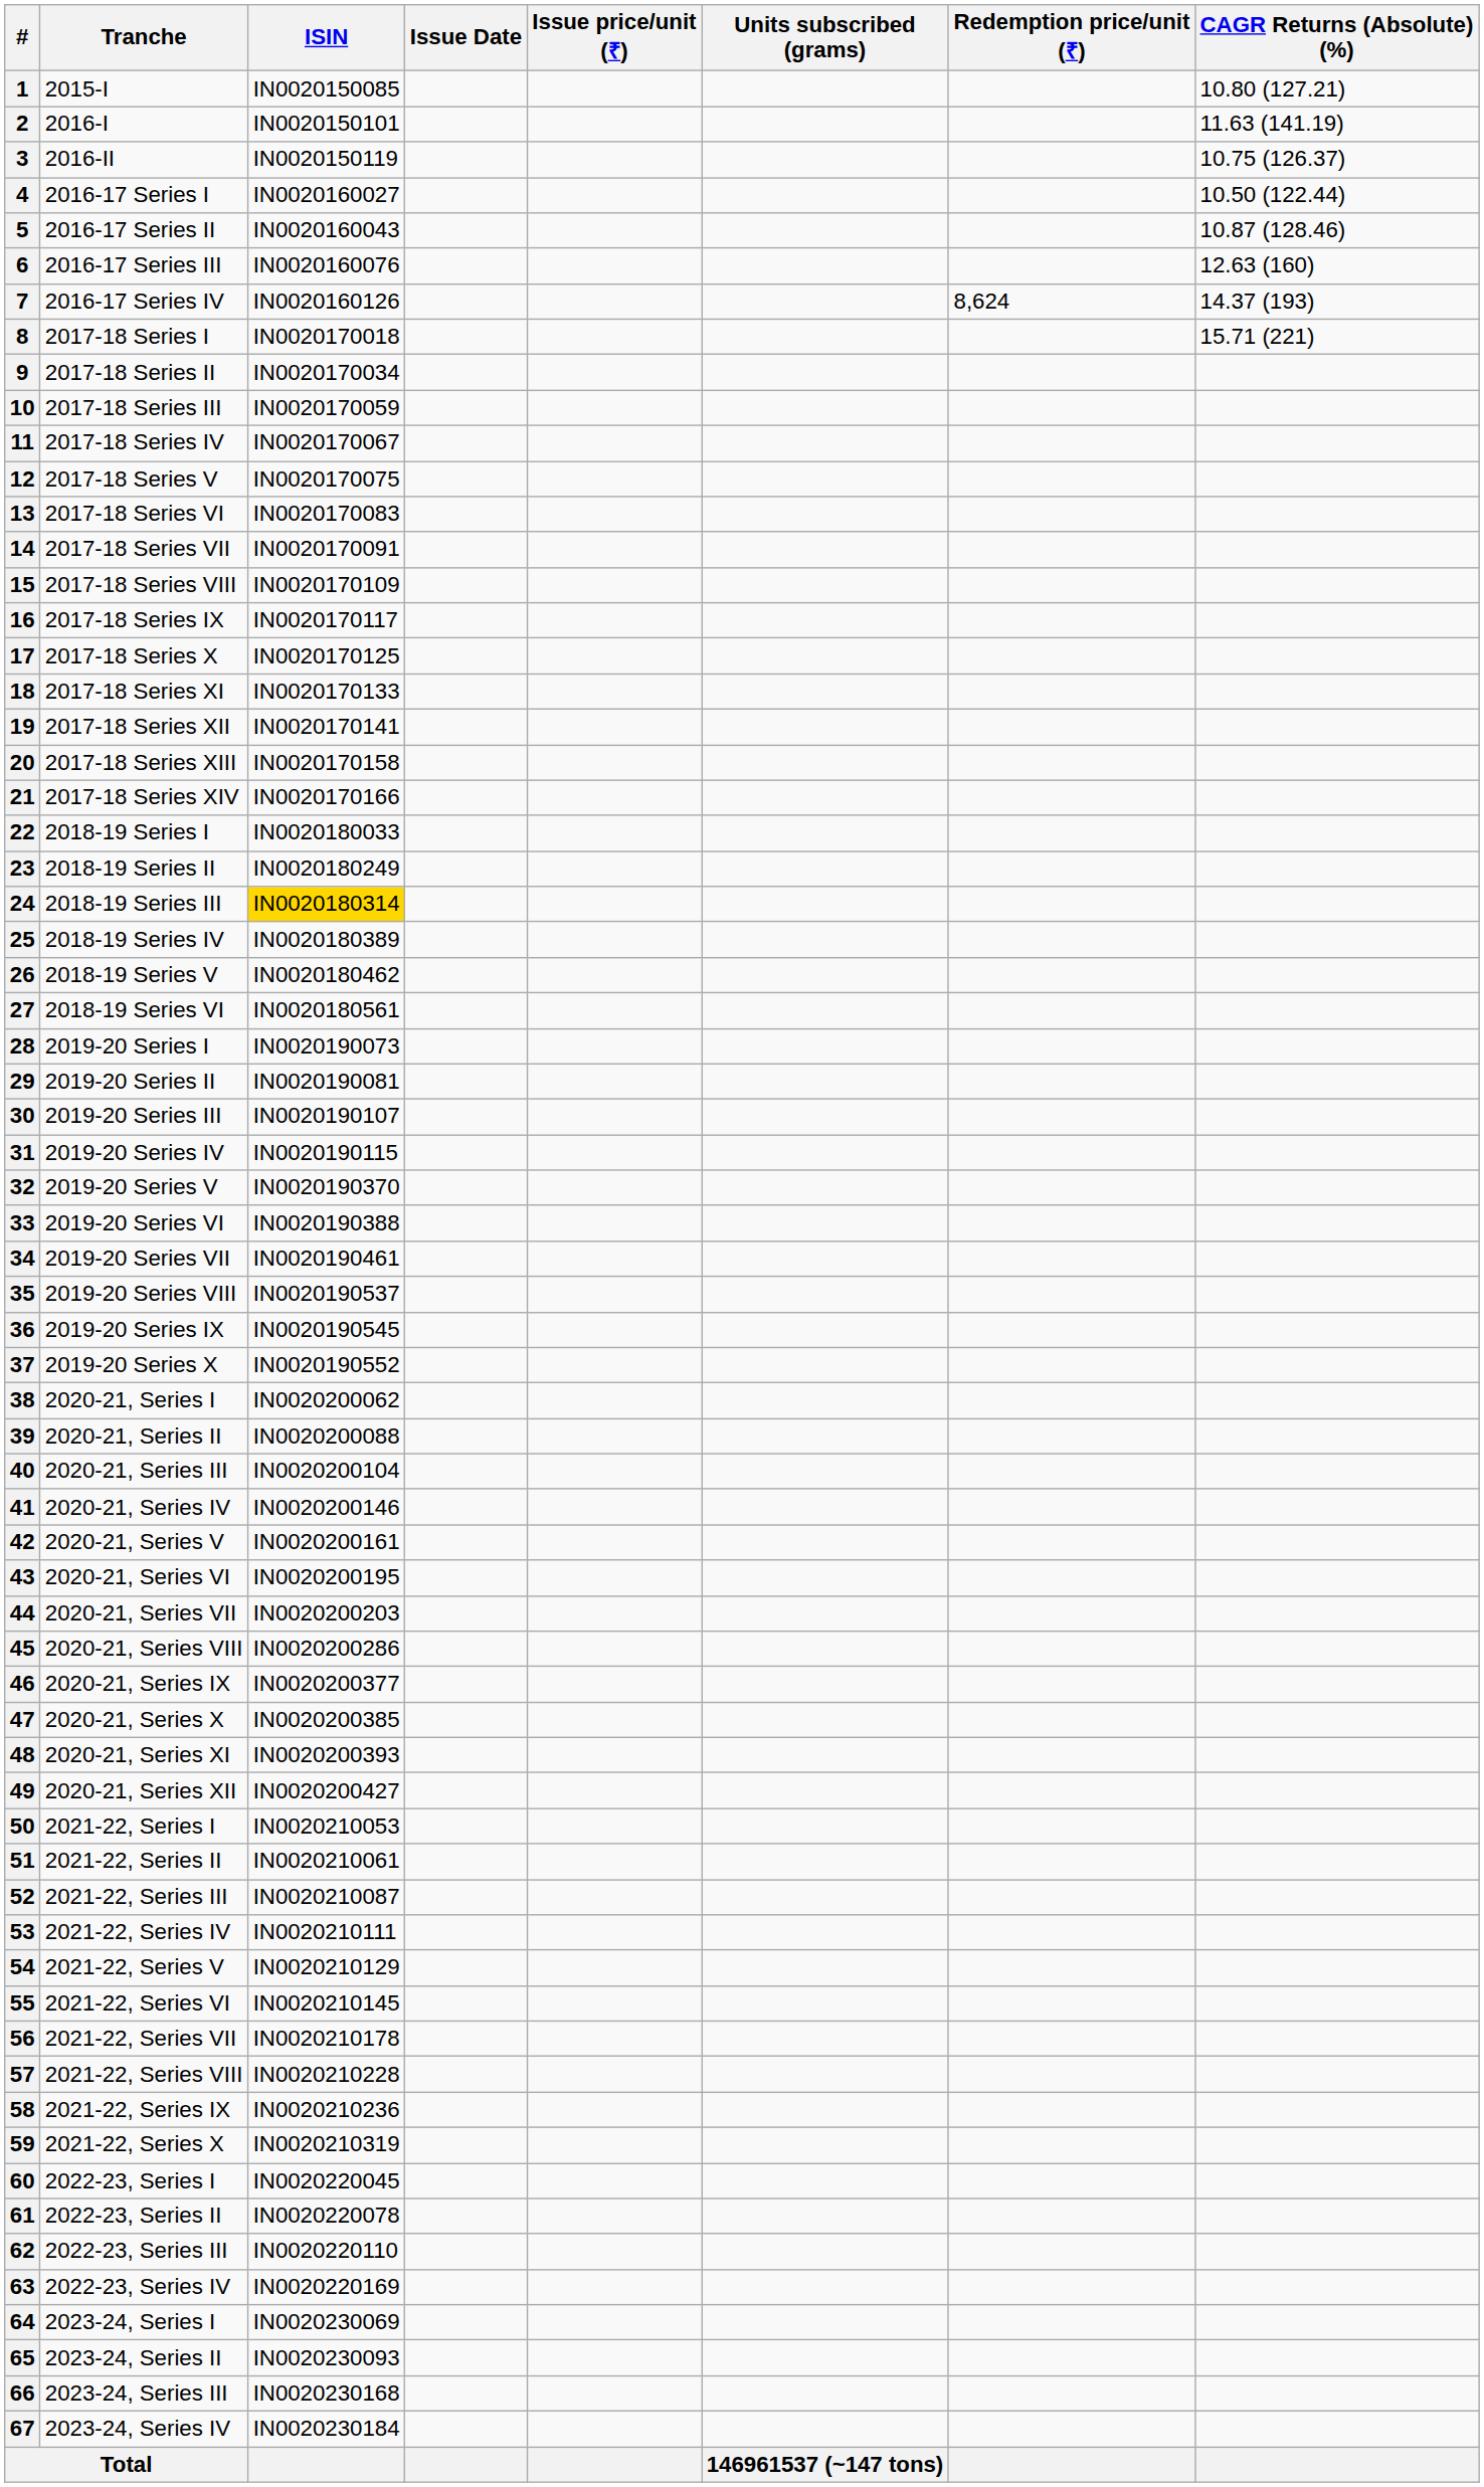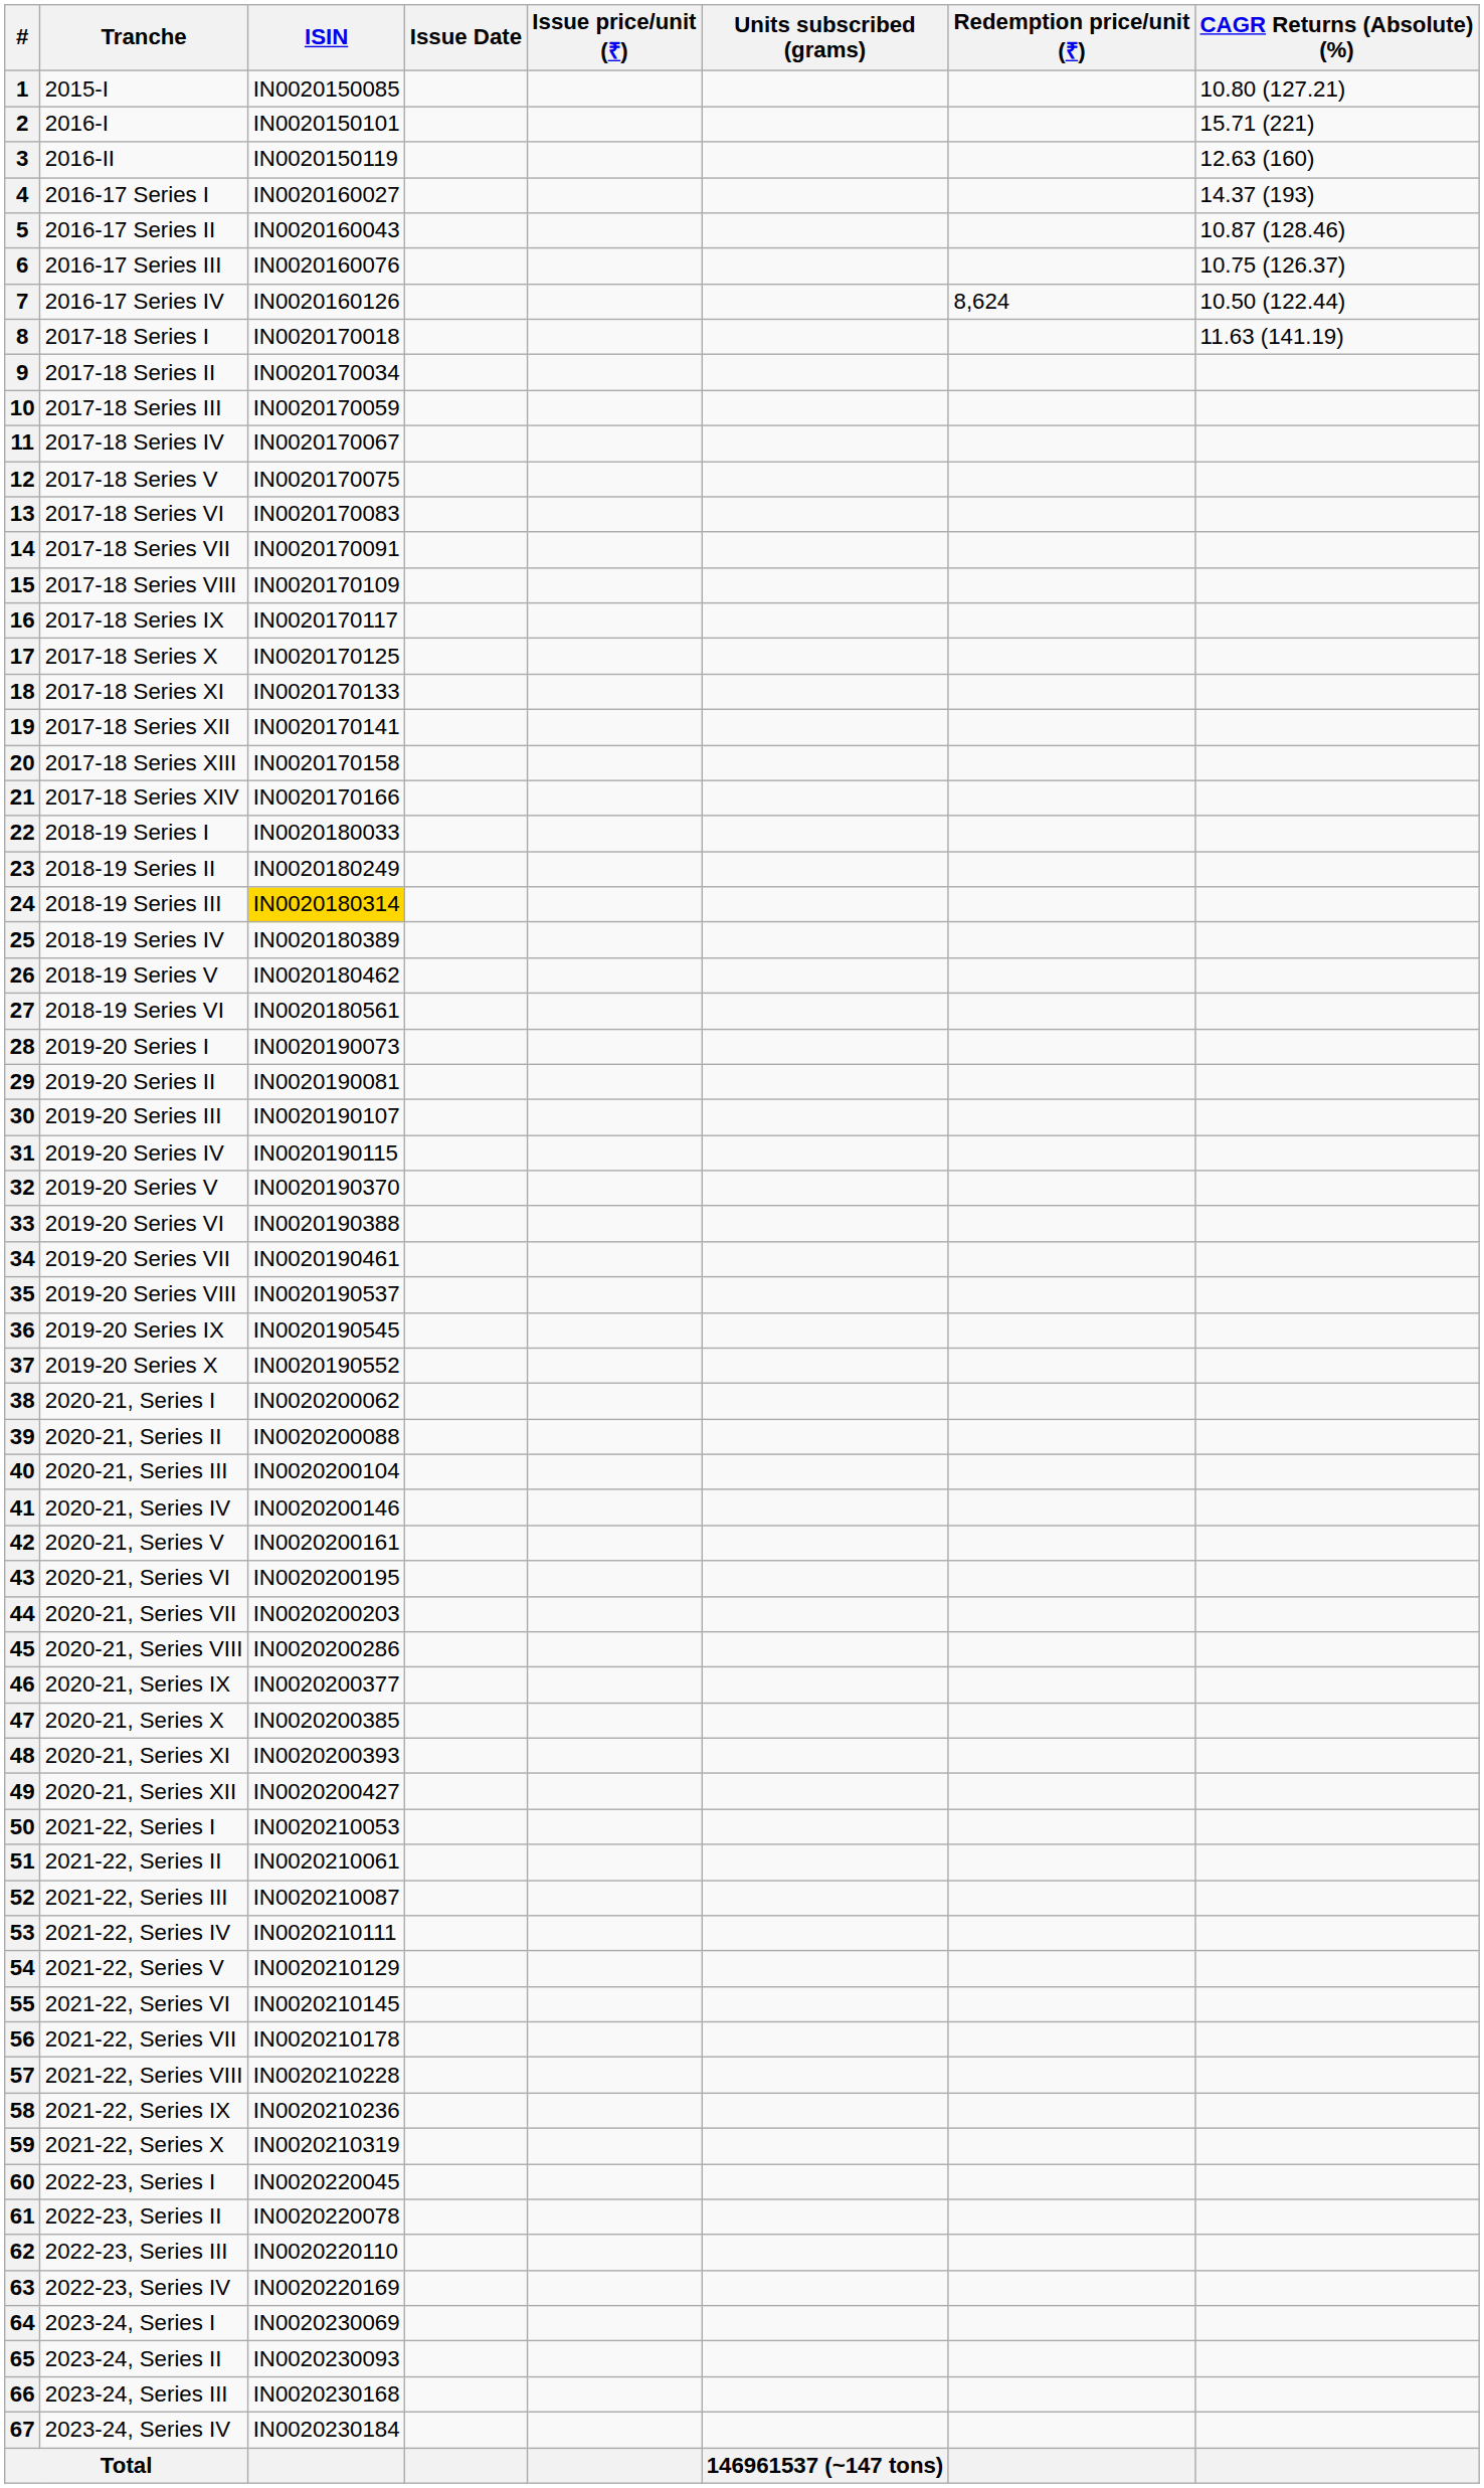2 | CAGR Returns (Absolute) (%): 11.63 (141.19) -> 15.71 (221)
3 | CAGR Returns (Absolute) (%): 10.75 (126.37) -> 12.63 (160)
4 | CAGR Returns (Absolute) (%): 10.50 (122.44) -> 14.37 (193)
6 | CAGR Returns (Absolute) (%): 12.63 (160) -> 10.75 (126.37)
7 | CAGR Returns (Absolute) (%): 14.37 (193) -> 10.50 (122.44)
8 | CAGR Returns (Absolute) (%): 15.71 (221) -> 11.63 (141.19)
